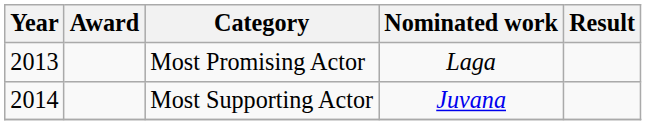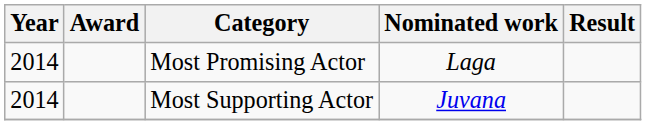Most Promising Actor | Year: 2013 -> 2014
